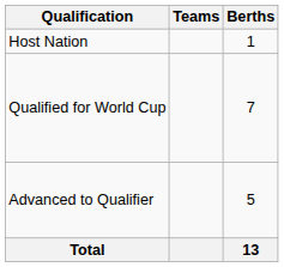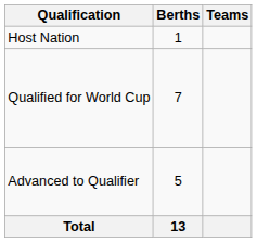columns swapped: Berths <-> Teams
